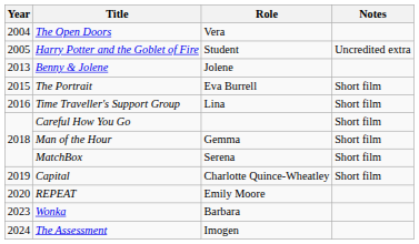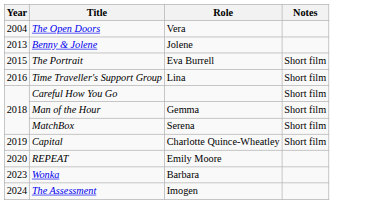- row: 2005 | Harry Potter and the Goblet of Fire | Student | Uncredited extra
